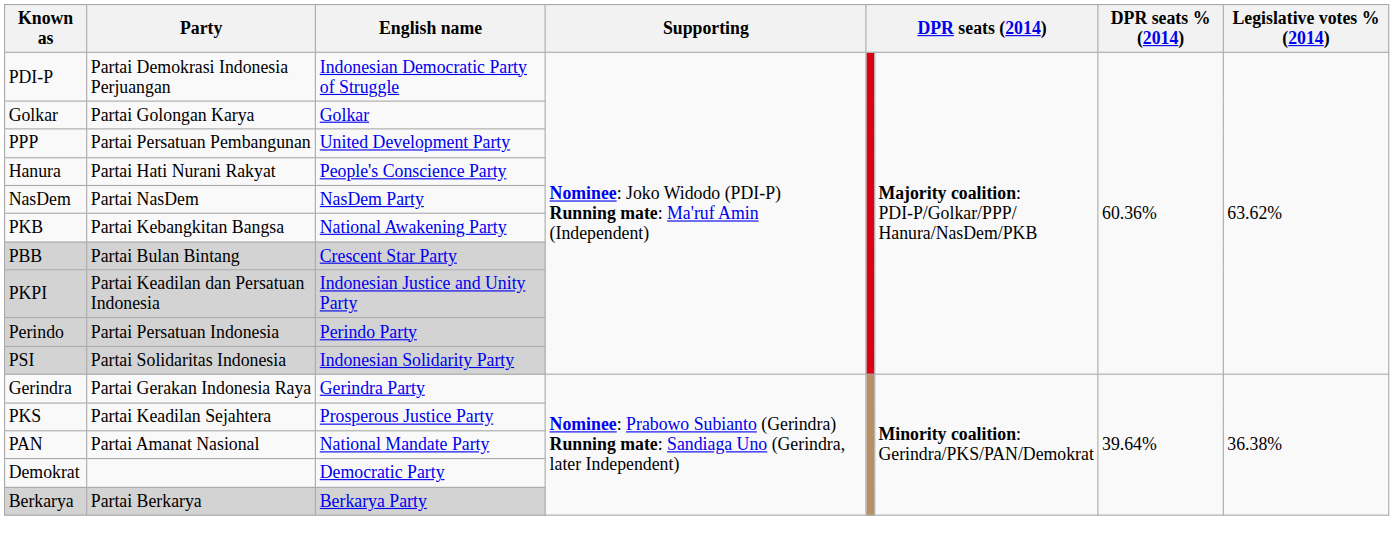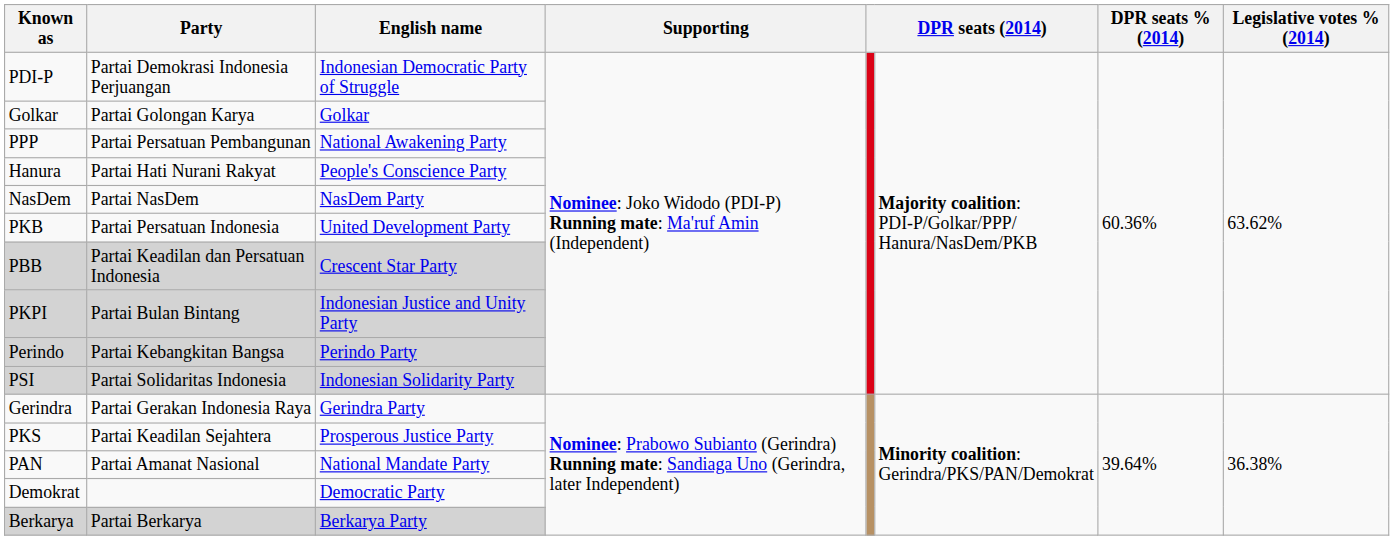PPP | English name: United Development Party -> National Awakening Party
PKB | Party: Partai Kebangkitan Bangsa -> Partai Persatuan Indonesia
PKB | English name: National Awakening Party -> United Development Party
PBB | Party: Partai Bulan Bintang -> Partai Keadilan dan Persatuan Indonesia
PKPI | Party: Partai Keadilan dan Persatuan Indonesia -> Partai Bulan Bintang
Perindo | Party: Partai Persatuan Indonesia -> Partai Kebangkitan Bangsa
